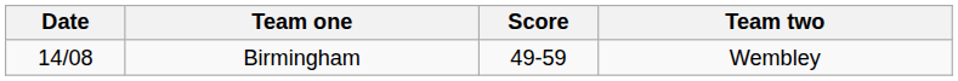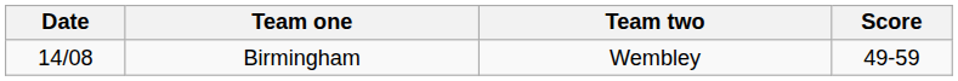columns swapped: Score <-> Team two
